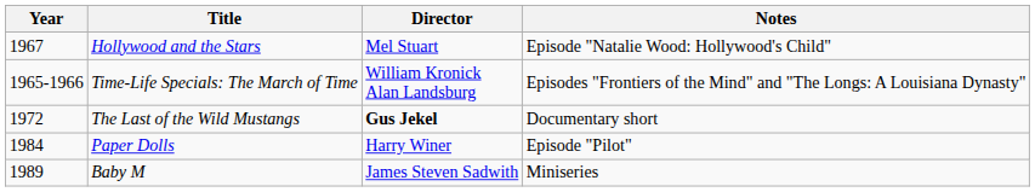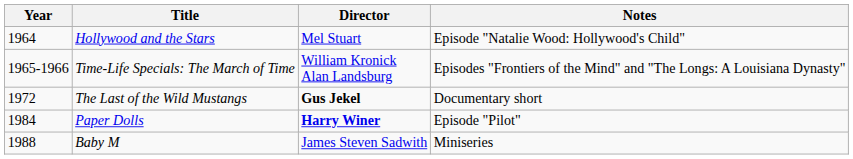Hollywood and the Stars | Year: 1967 -> 1964
Paper Dolls | Director: normal -> bold
Baby M | Year: 1989 -> 1988
